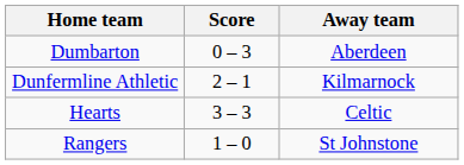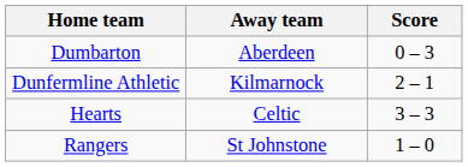columns swapped: Score <-> Away team
